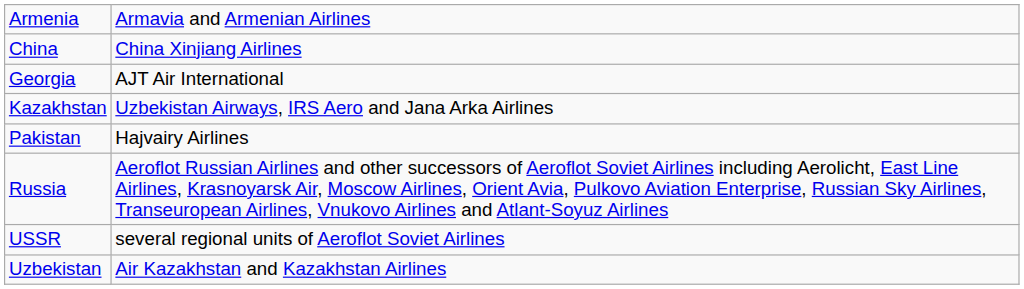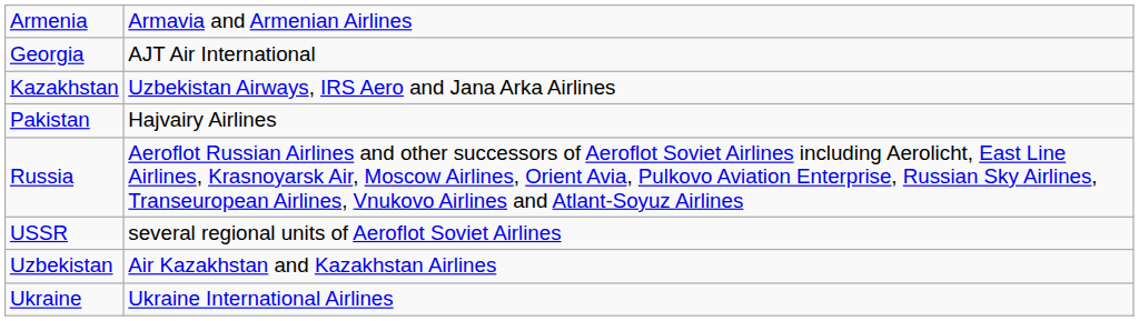- row: China | China Xinjiang Airlines
+ row: Ukraine | Ukraine International Airlines
